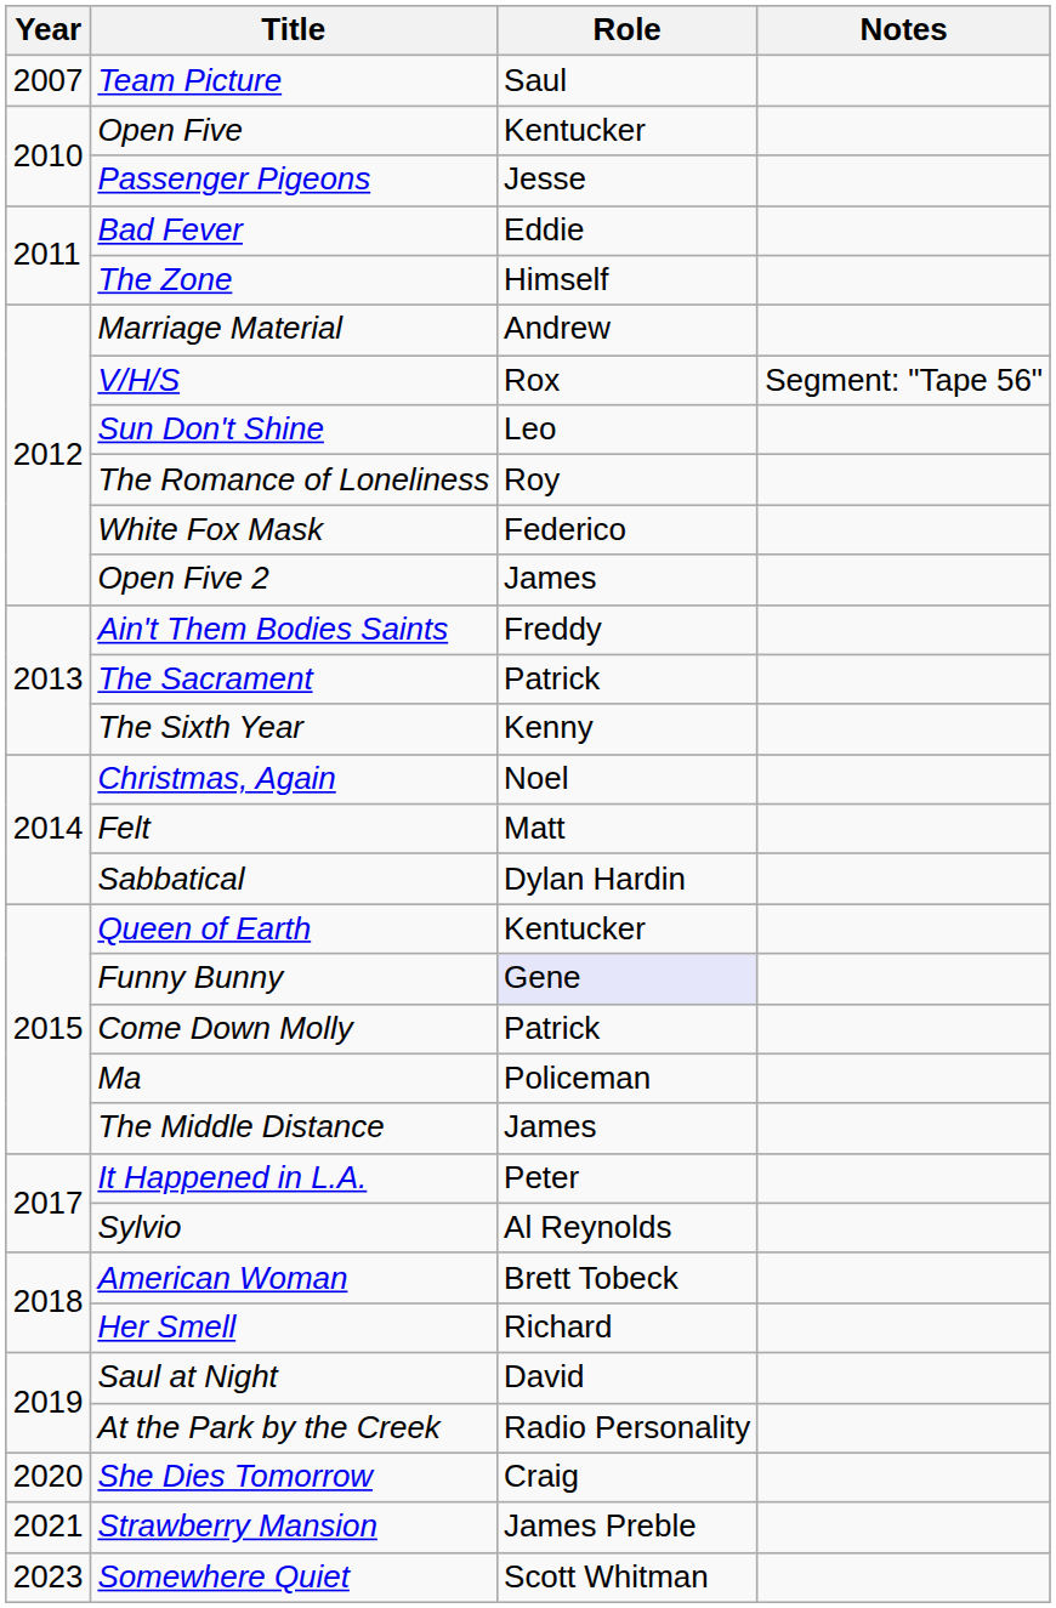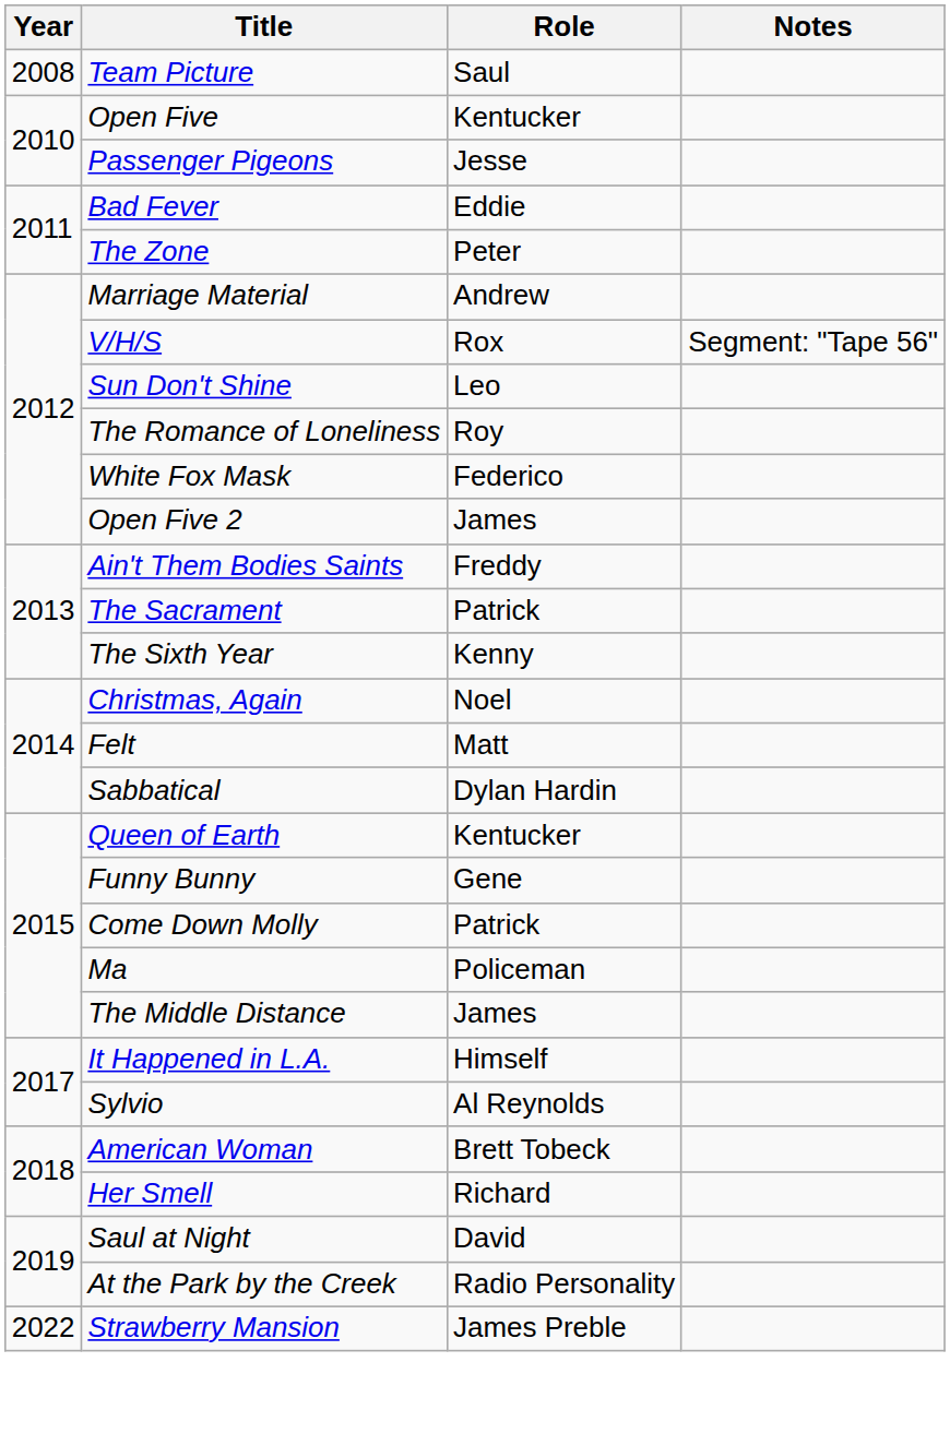Team Picture | Year: 2007 -> 2008
The Zone | Role: Himself -> Peter
Funny Bunny | Role: lavender background -> no background
It Happened in L.A. | Role: Peter -> Himself
- row: 2020 | She Dies Tomorrow | Craig
Strawberry Mansion | Year: 2021 -> 2022
- row: 2023 | Somewhere Quiet | Scott Whitman
